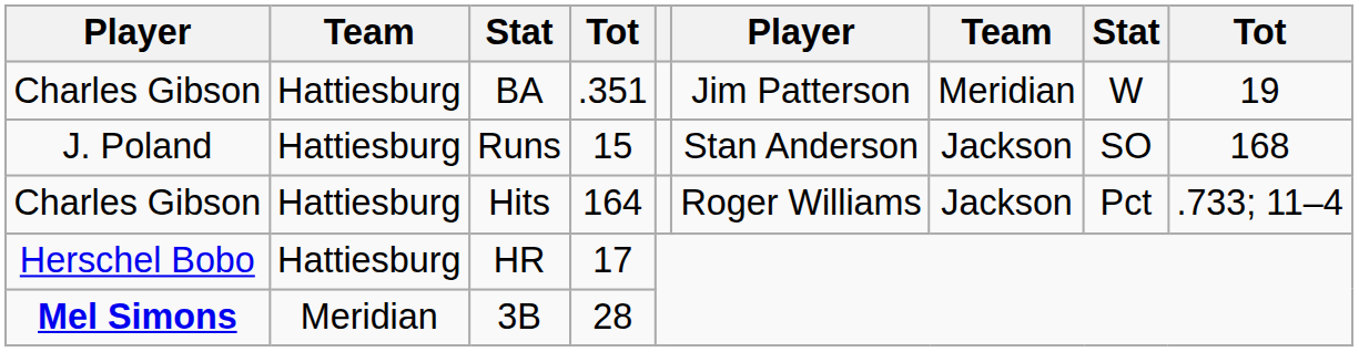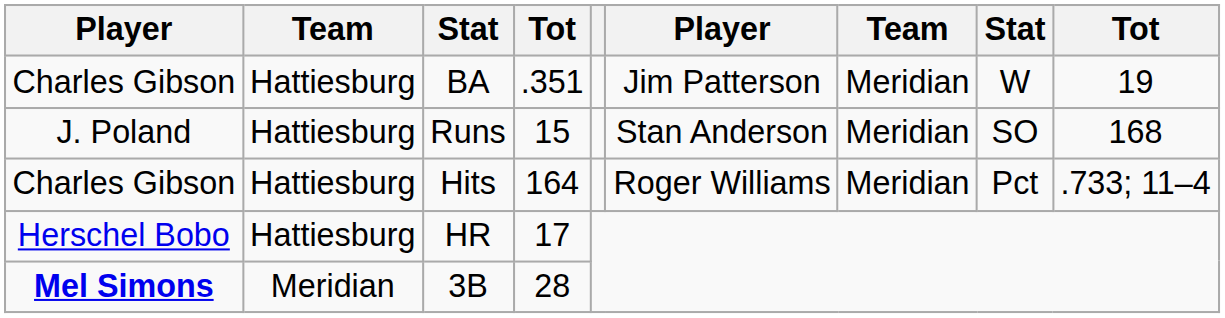Runs | column 7: Jackson -> Meridian
Hits | column 7: Jackson -> Meridian
